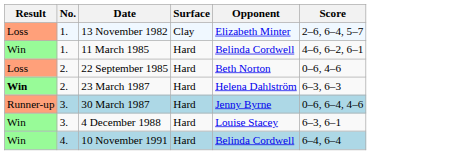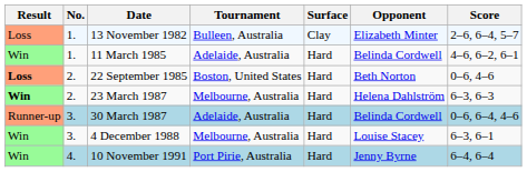+ column: Tournament | Bulleen, Australia | Adelaide, Australia | Boston, United States | Melbourne, Australia | Adelaide, Australia | Melbourne, Australia | Port Pirie, Australia
22 September 1985 | Result: normal -> bold
30 March 1987 | Opponent: Jenny Byrne -> Belinda Cordwell
10 November 1991 | Opponent: Belinda Cordwell -> Jenny Byrne
